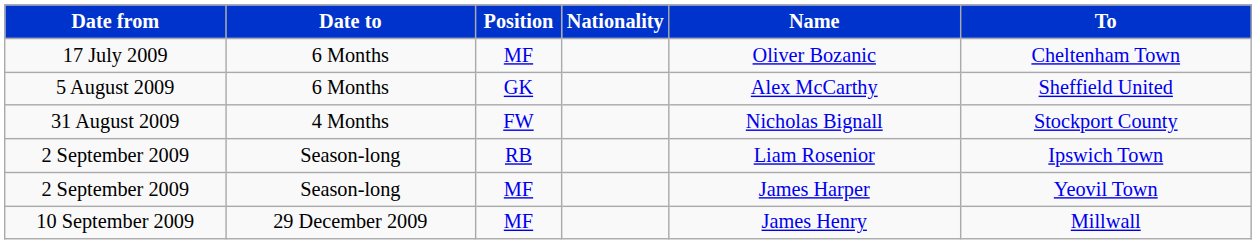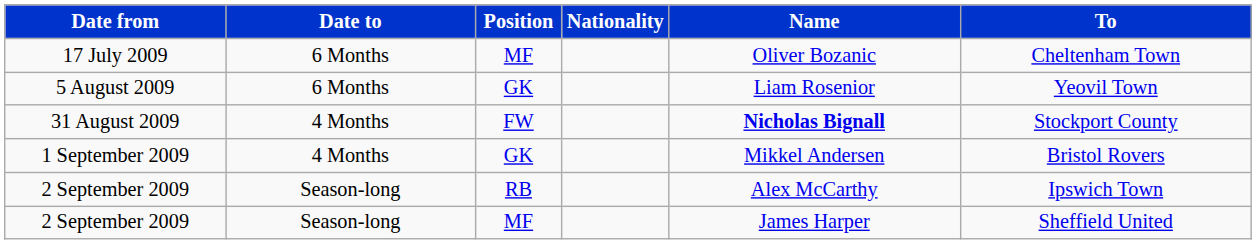5 August 2009 | Name: Alex McCarthy -> Liam Rosenior
5 August 2009 | To: Sheffield United -> Yeovil Town
31 August 2009 | Name: normal -> bold
+ row: 1 September 2009 | 4 Months | GK | Mikkel Andersen | Bristol Rovers
2 September 2009 / RB | Name: Liam Rosenior -> Alex McCarthy
2 September 2009 / MF | To: Yeovil Town -> Sheffield United
- row: 10 September 2009 | 29 December 2009 | MF | James Henry | Millwall
